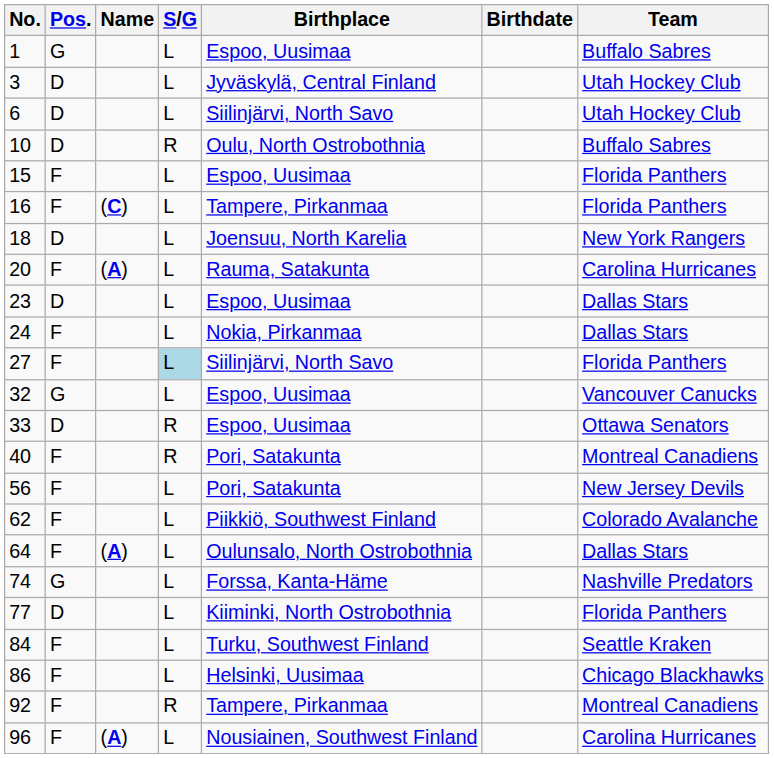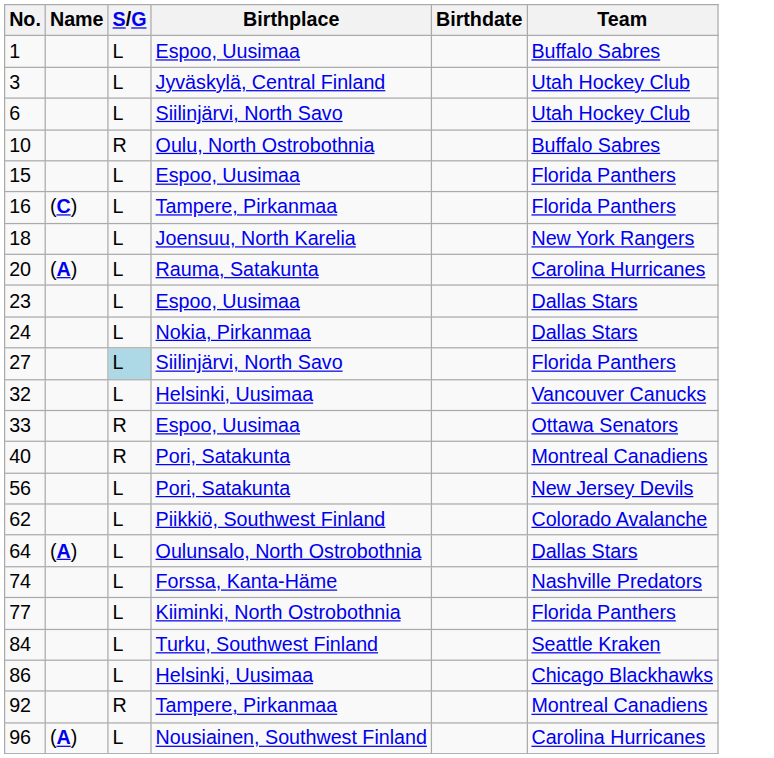- column: Pos. | G | D | D | D | F | F | D | F | D | F | F | G | D | F | F | F | F | G | D | F | F | F | F
32 | Birthplace: Espoo, Uusimaa -> Helsinki, Uusimaa
